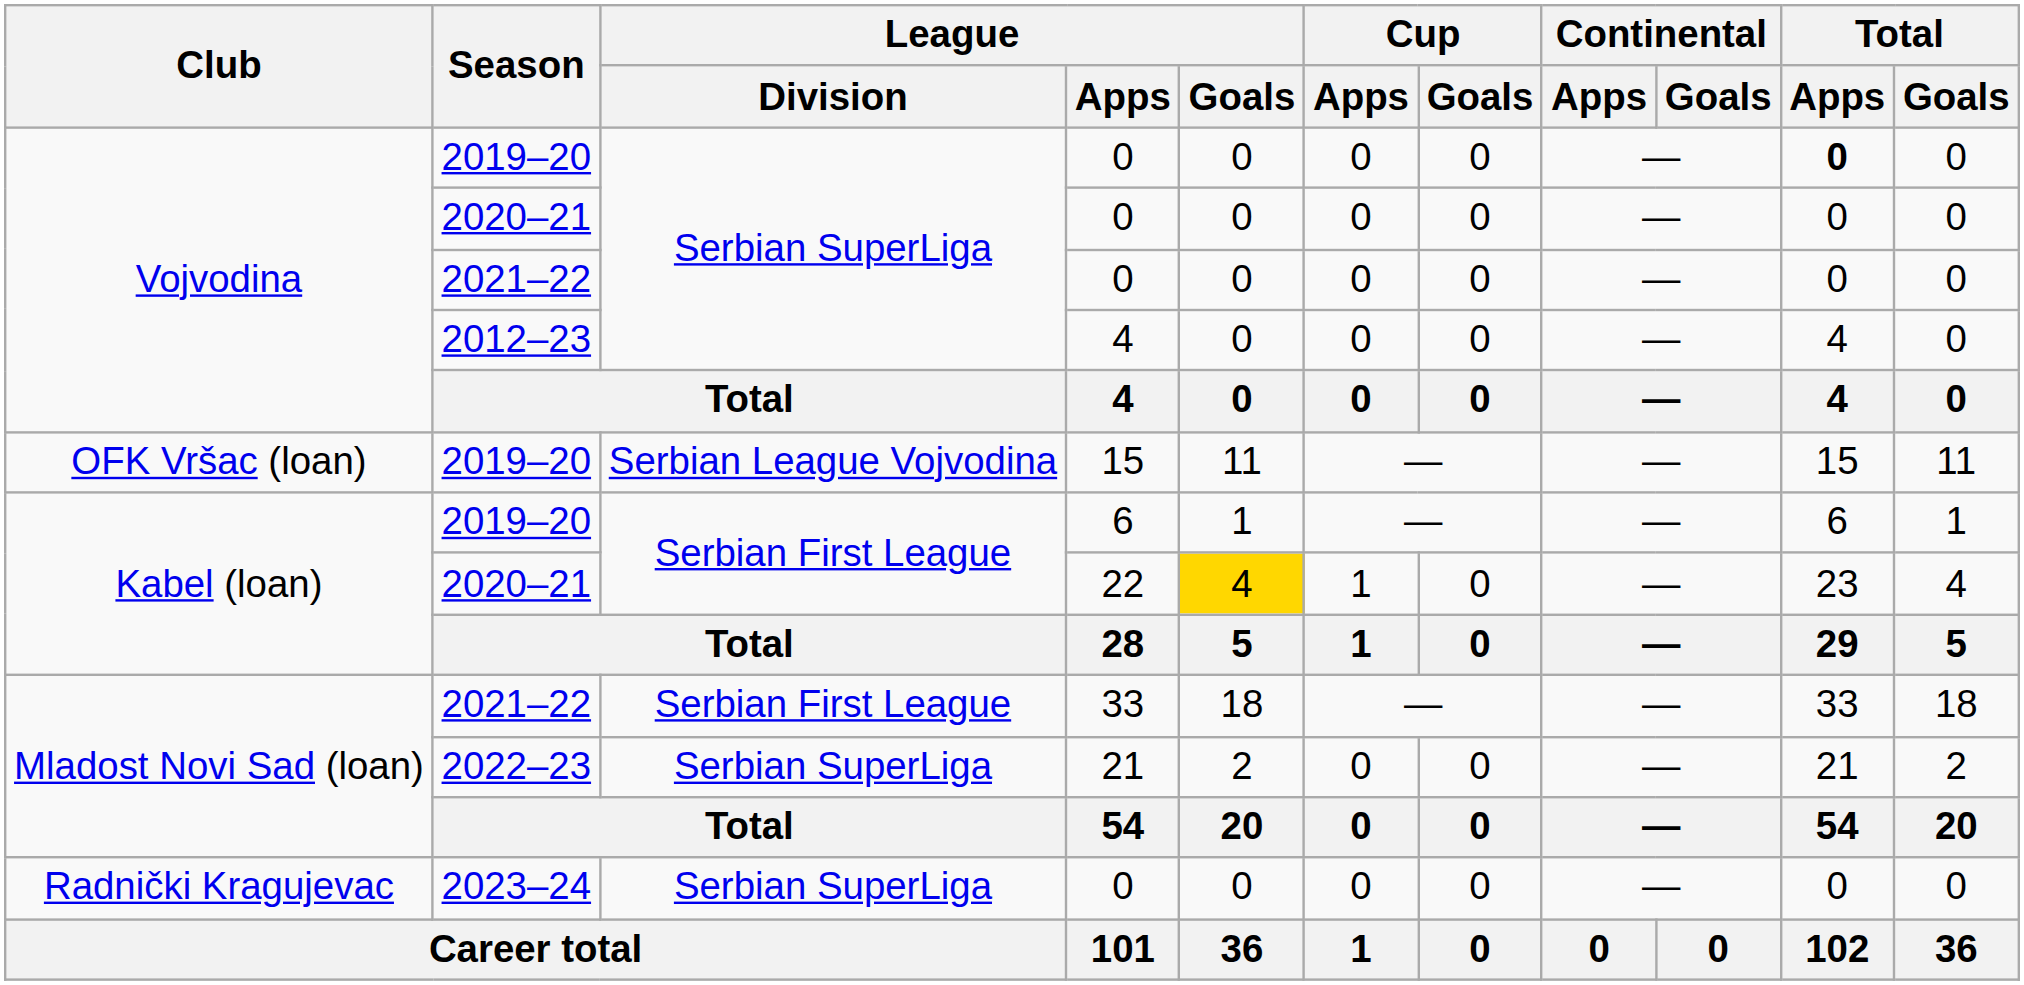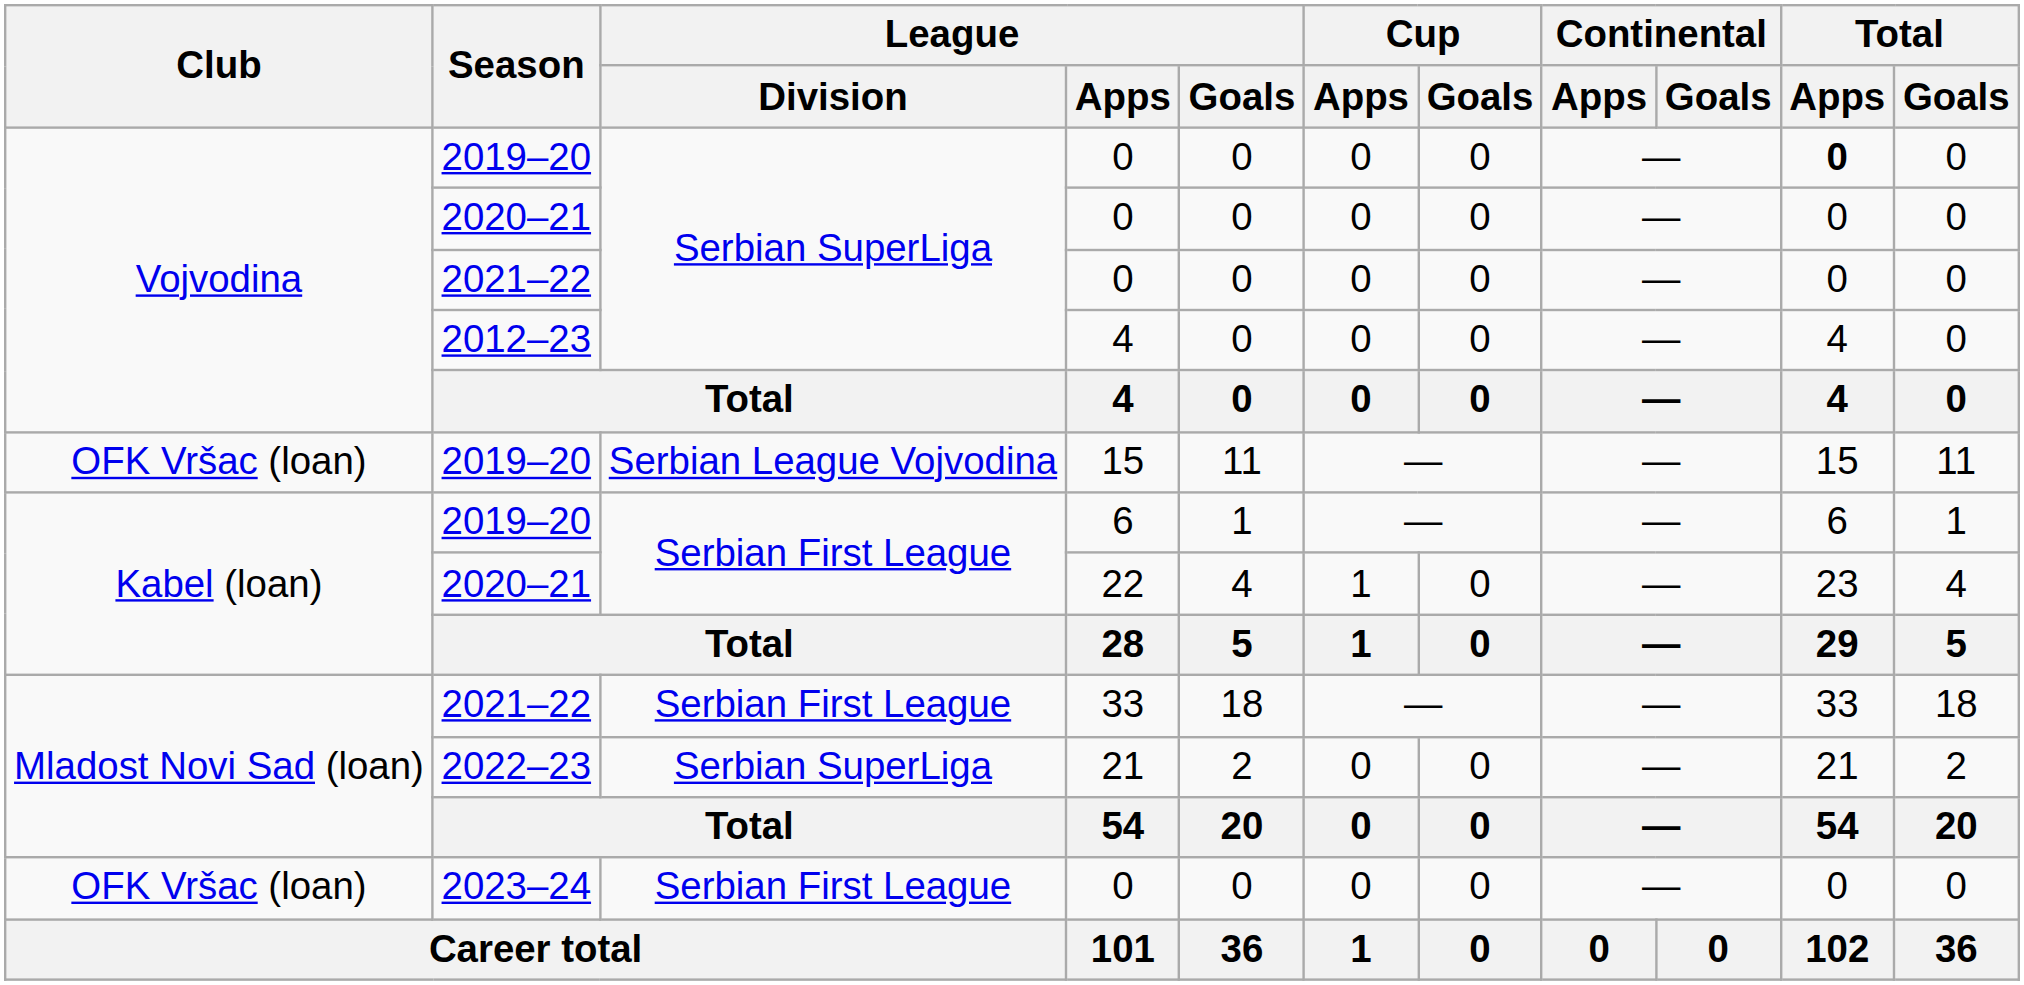22 | League / Goals: gold background -> no background
2023–24 / 0 | Club: Radnički Kragujevac -> OFK Vršac (loan)
2023–24 / 0 | League / Division: Serbian SuperLiga -> Serbian First League
